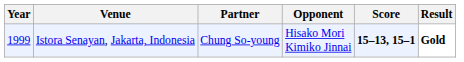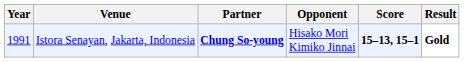Istora Senayan, Jakarta, Indonesia | Year: 1999 -> 1991
Istora Senayan, Jakarta, Indonesia | Partner: normal -> bold
